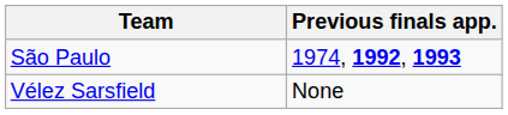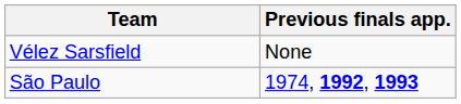rows swapped: Vélez Sarsfield <-> São Paulo
